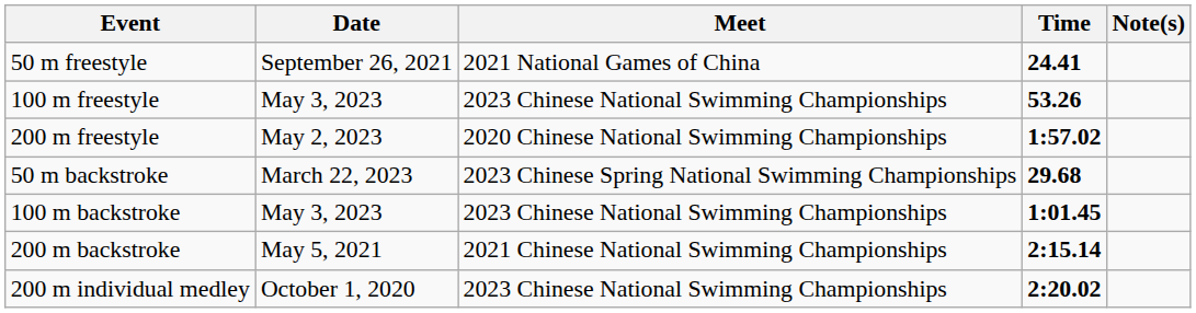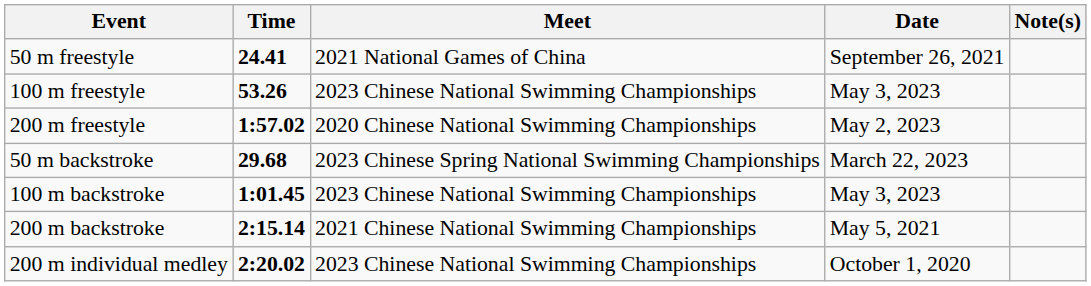columns swapped: Time <-> Date
